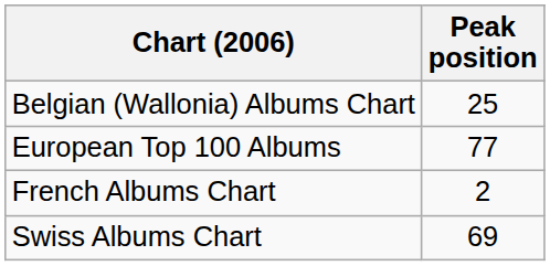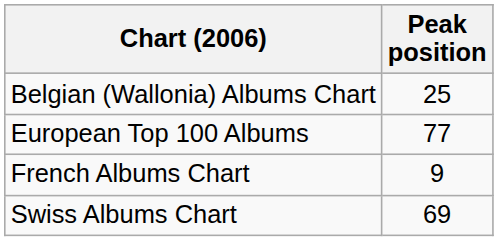French Albums Chart | Peak position: 2 -> 9
